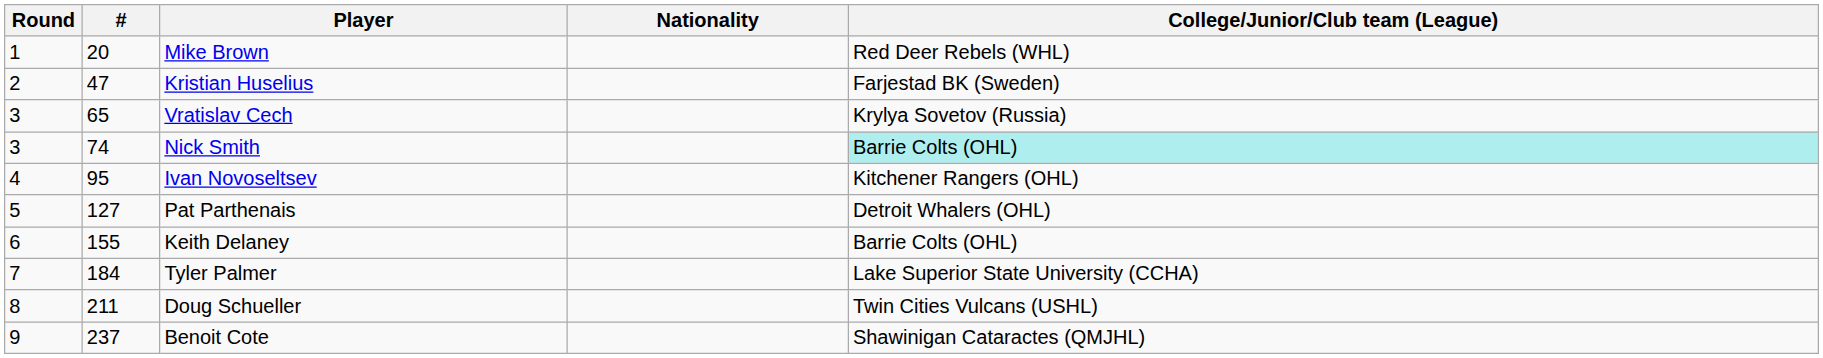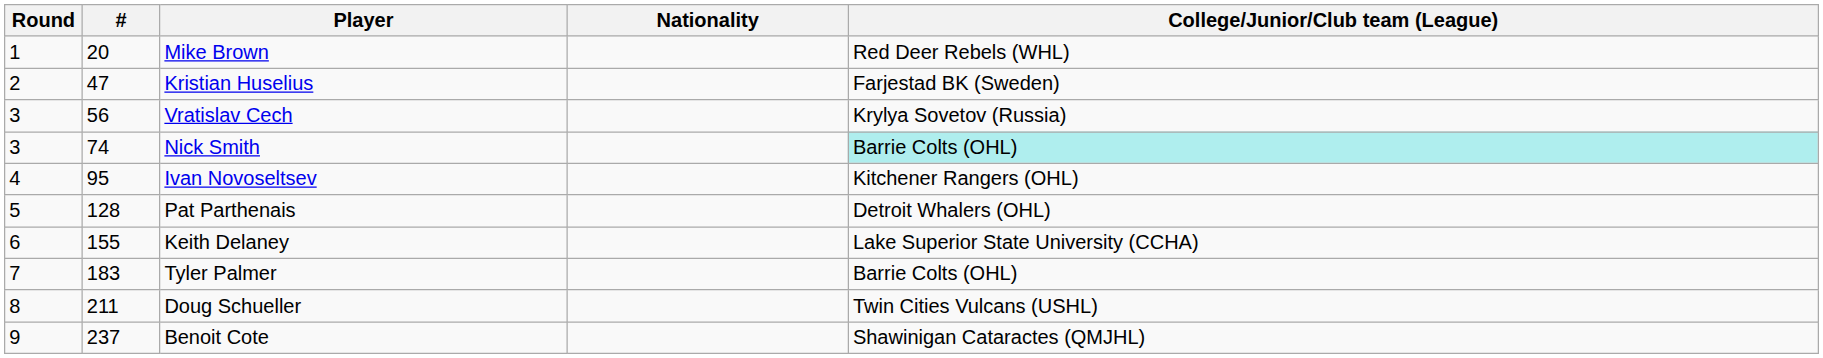Vratislav Cech | #: 65 -> 56
Pat Parthenais | #: 127 -> 128
Keith Delaney | College/Junior/Club team (League): Barrie Colts (OHL) -> Lake Superior State University (CCHA)
Tyler Palmer | #: 184 -> 183
Tyler Palmer | College/Junior/Club team (League): Lake Superior State University (CCHA) -> Barrie Colts (OHL)
